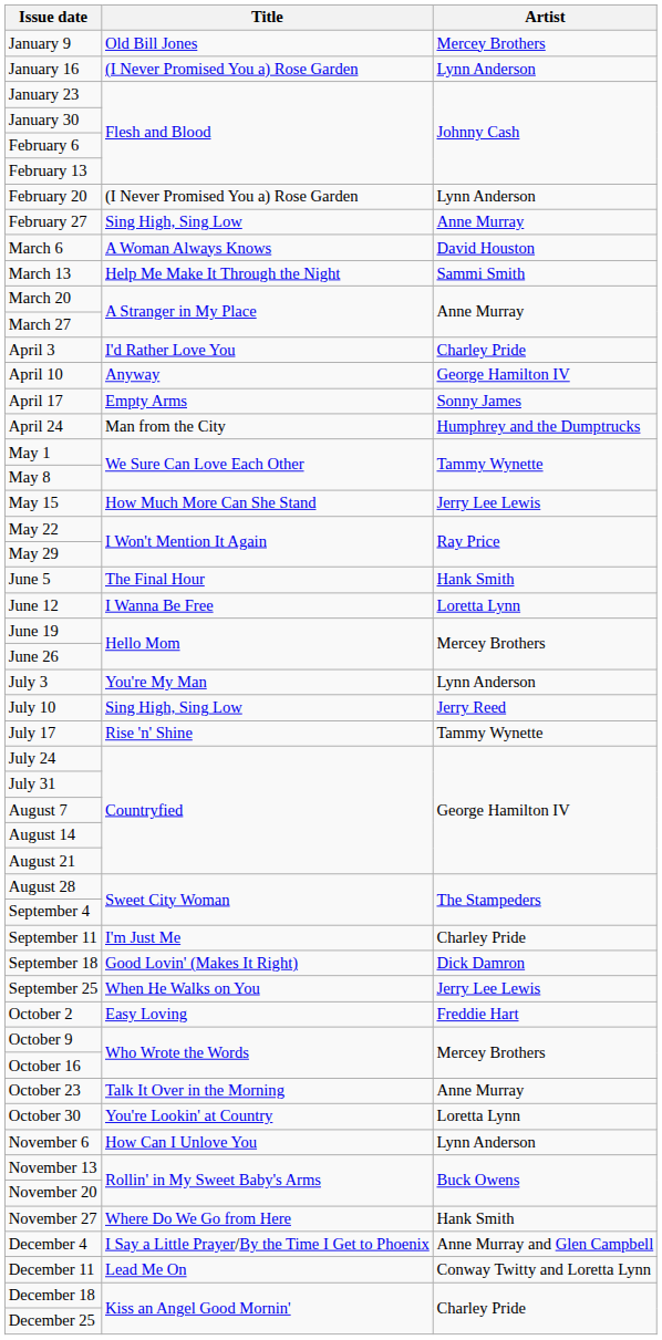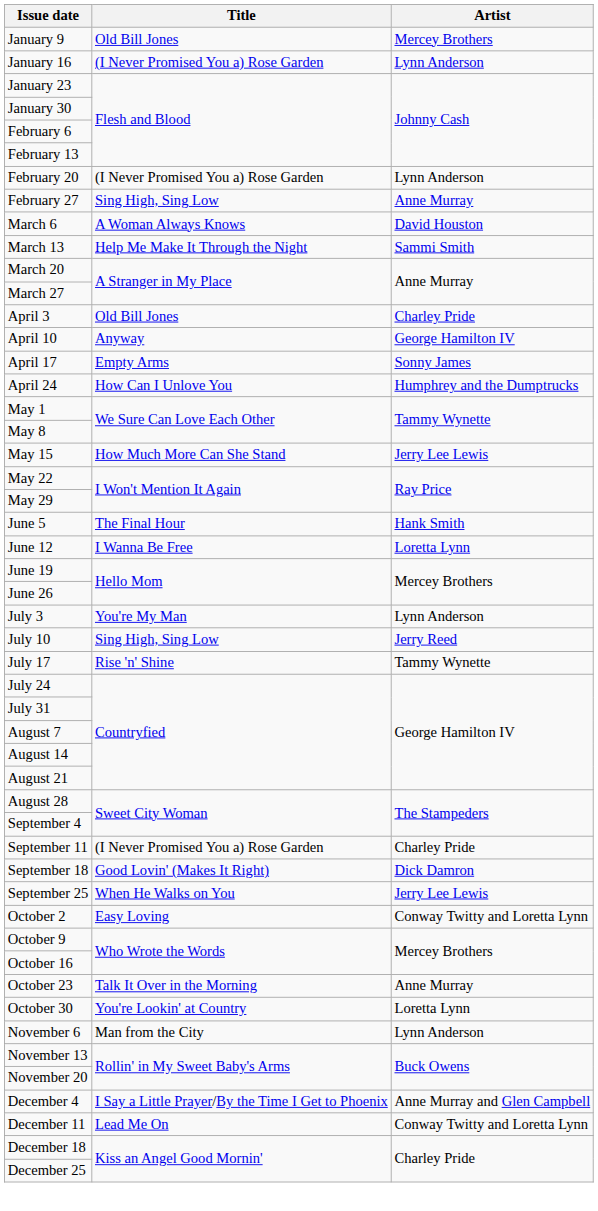April 3 | Title: I'd Rather Love You -> Old Bill Jones
April 24 | Title: Man from the City -> How Can I Unlove You
September 11 | Title: I'm Just Me -> (I Never Promised You a) Rose Garden
October 2 | Artist: Freddie Hart -> Conway Twitty and Loretta Lynn
November 6 | Title: How Can I Unlove You -> Man from the City
- row: November 27 | Where Do We Go from Here | Hank Smith
